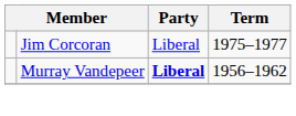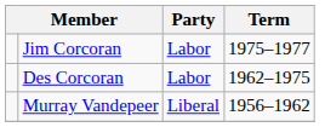Jim Corcoran | Party: Liberal -> Labor
+ row: Des Corcoran | Labor | 1962–1975
Murray Vandepeer | Party: bold -> normal
